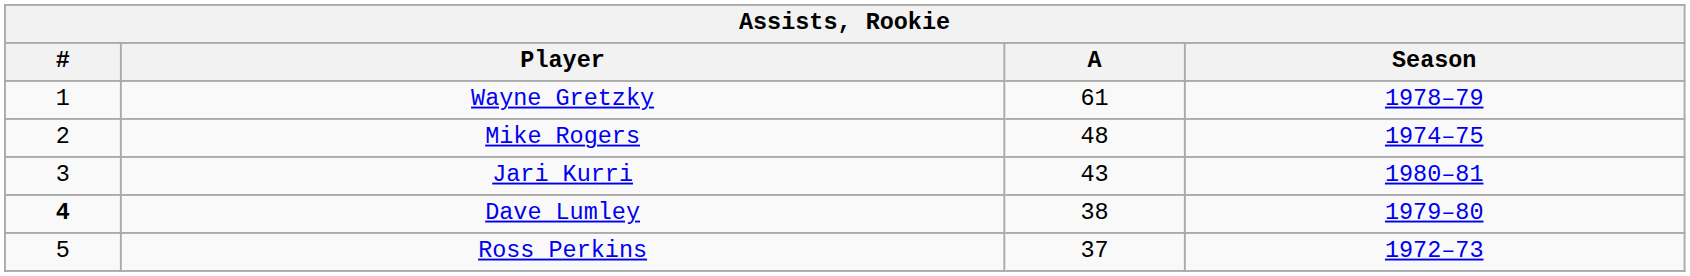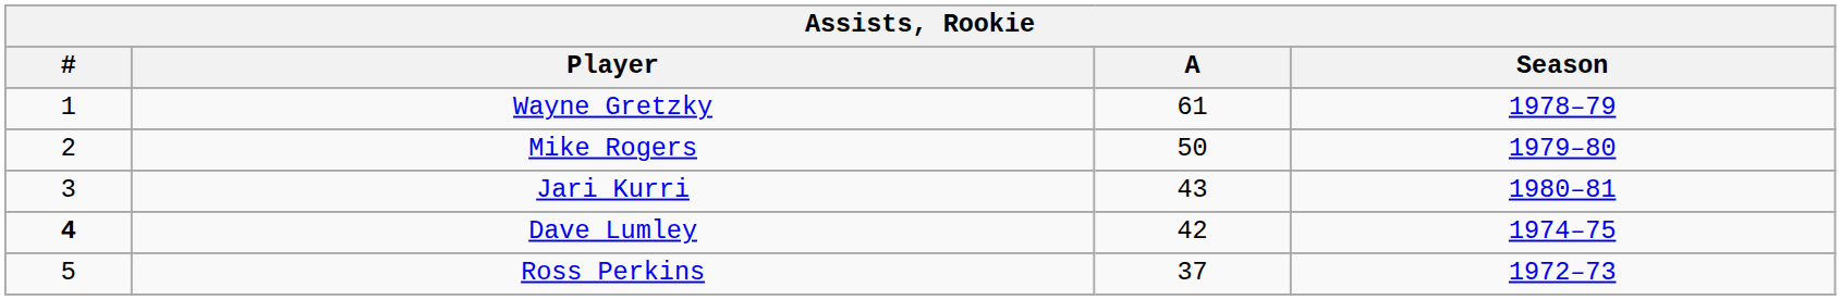Mike Rogers | A: 48 -> 50
Mike Rogers | Season: 1974–75 -> 1979–80
Dave Lumley | A: 38 -> 42
Dave Lumley | Season: 1979–80 -> 1974–75
